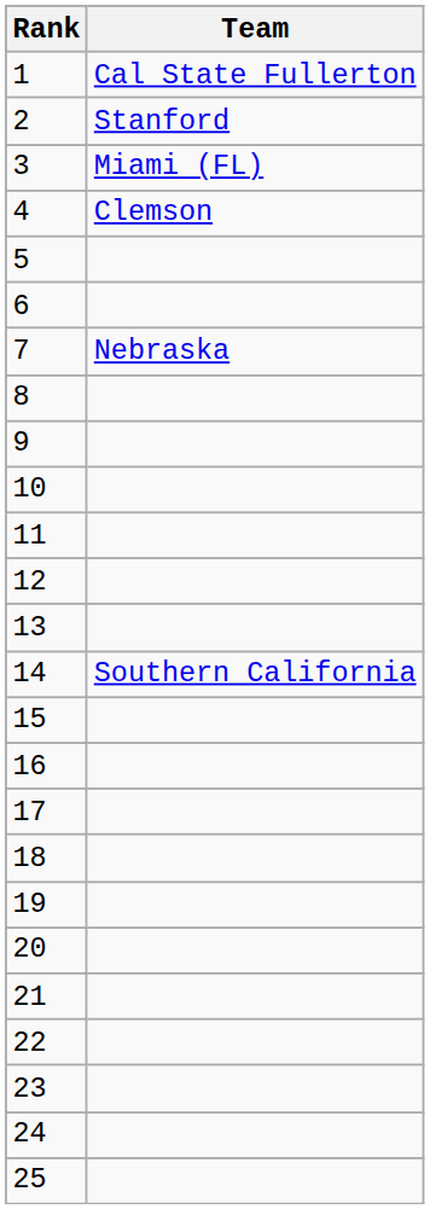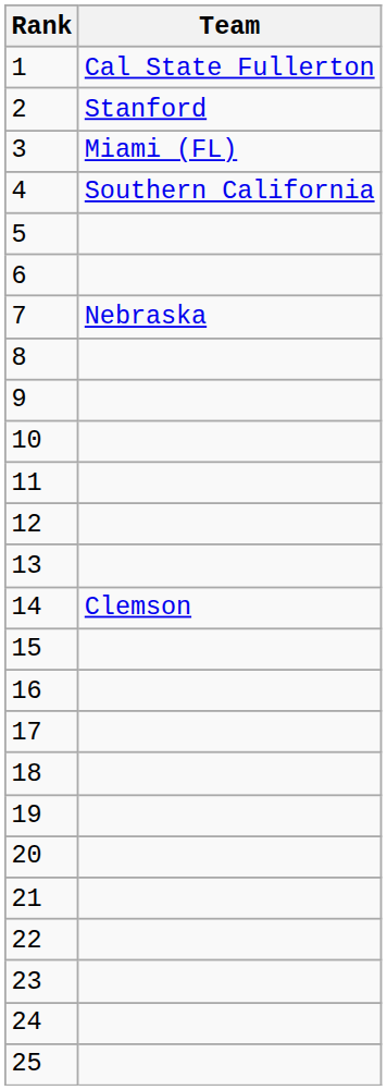4 | Team: Clemson -> Southern California
14 | Team: Southern California -> Clemson
